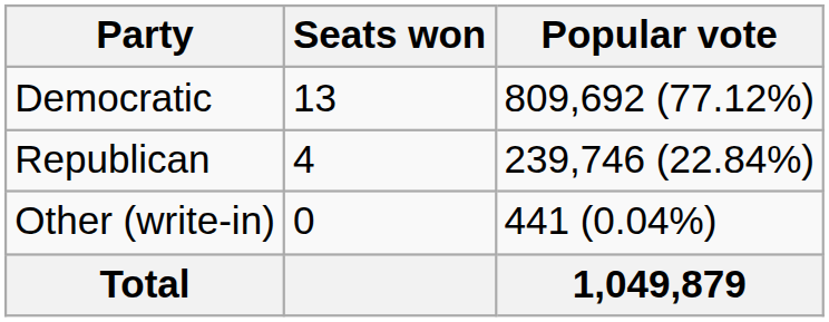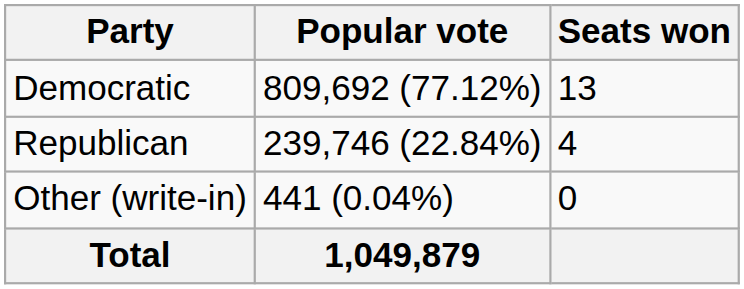columns swapped: Popular vote <-> Seats won
